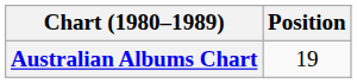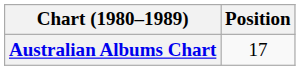Australian Albums Chart | Position: 19 -> 17
